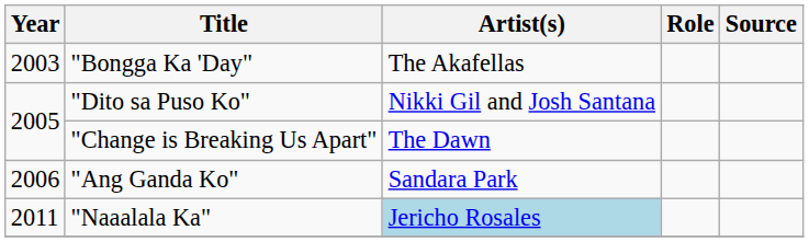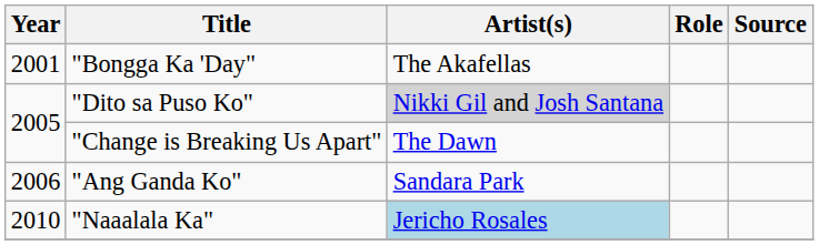"Bongga Ka 'Day" | Year: 2003 -> 2001
"Dito sa Puso Ko" | Artist(s): no background -> lightgrey background
"Naaalala Ka" | Year: 2011 -> 2010
